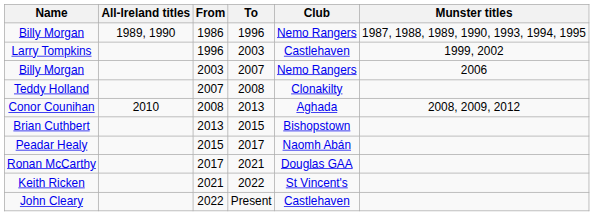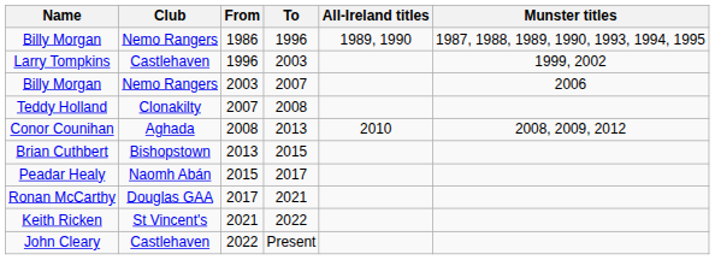columns swapped: Club <-> All-Ireland titles
